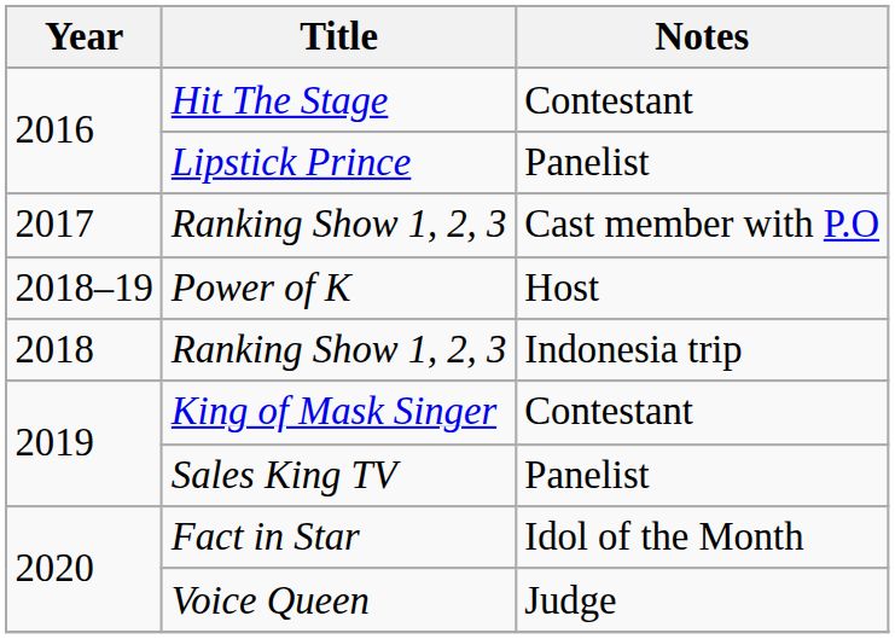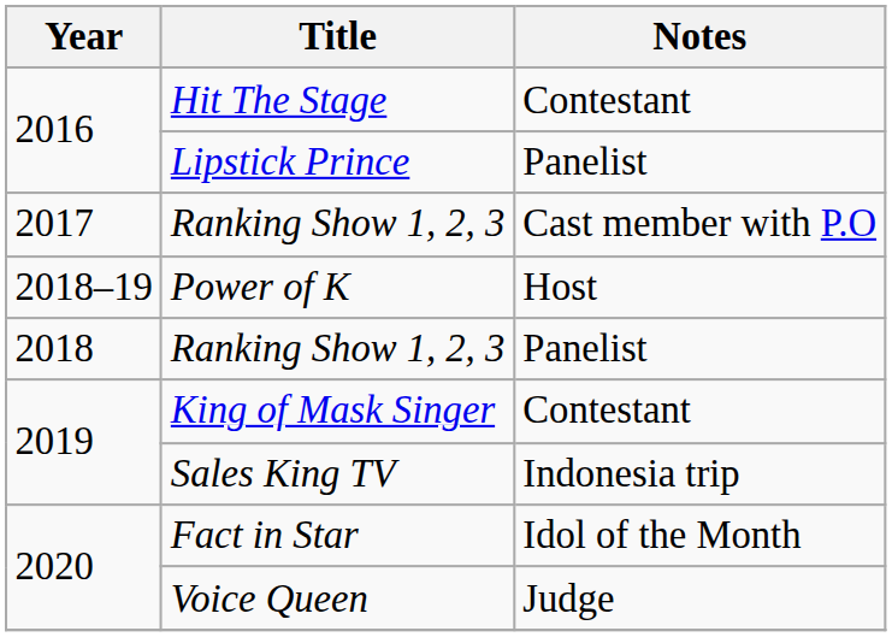2018 / Ranking Show 1, 2, 3 | Notes: Indonesia trip -> Panelist
Sales King TV | Notes: Panelist -> Indonesia trip
